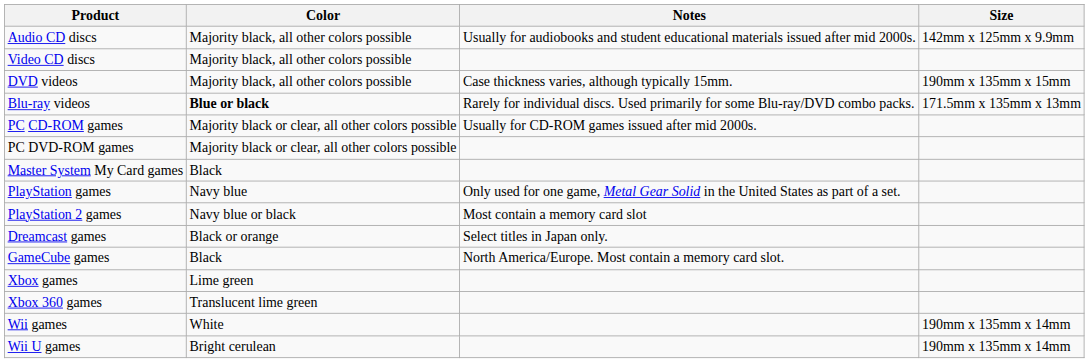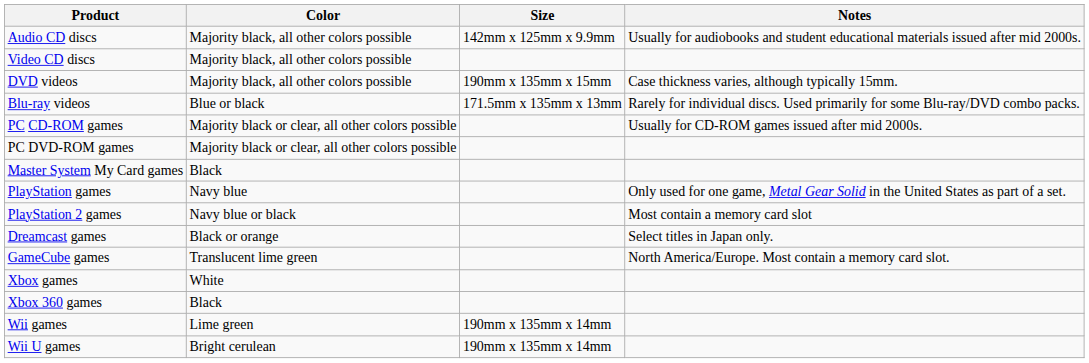columns swapped: Size <-> Notes
Blu-ray videos | Color: bold -> normal
GameCube games | Color: Black -> Translucent lime green
Xbox games | Color: Lime green -> White
Xbox 360 games | Color: Translucent lime green -> Black
Wii games | Color: White -> Lime green
